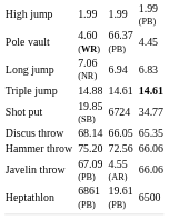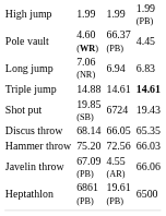Shot put | column 7: 34.77 -> 19.43
Hammer throw | column 7: 66.06 -> 66.03
